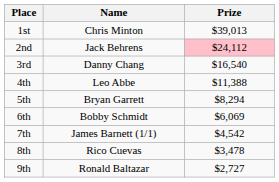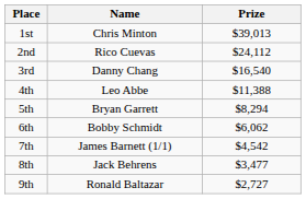2nd | Name: Jack Behrens -> Rico Cuevas
2nd | Prize: pink background -> no background
6th | Prize: $6,069 -> $6,062
8th | Name: Rico Cuevas -> Jack Behrens
8th | Prize: $3,478 -> $3,477
